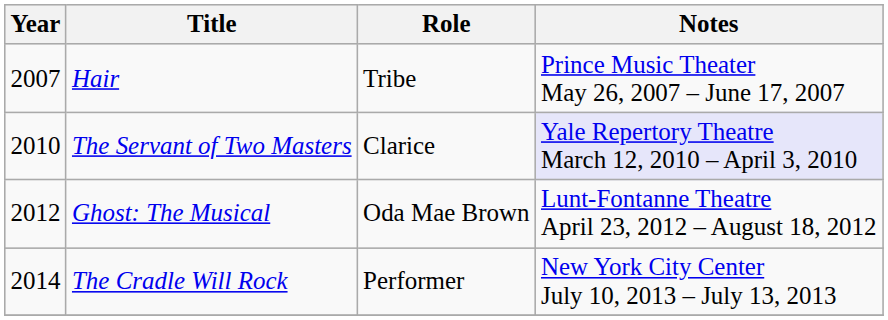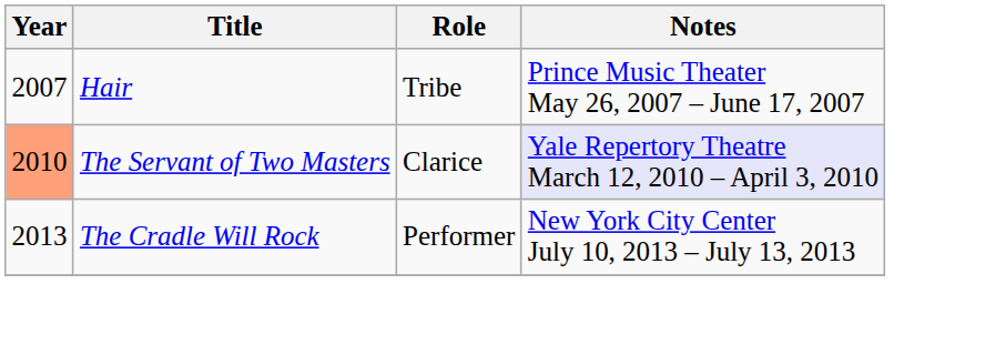The Servant of Two Masters | Year: no background -> lightsalmon background
- row: 2012 | Ghost: The Musical | Oda Mae Brown | Lunt-Fontanne Theatre April 23, 2012 – August 18, 2012
The Cradle Will Rock | Year: 2014 -> 2013
